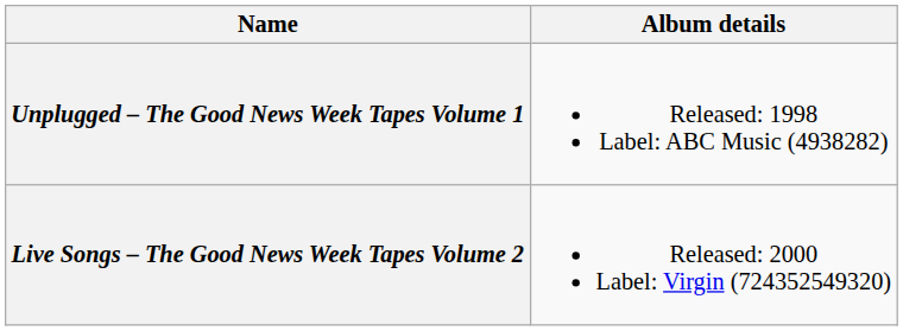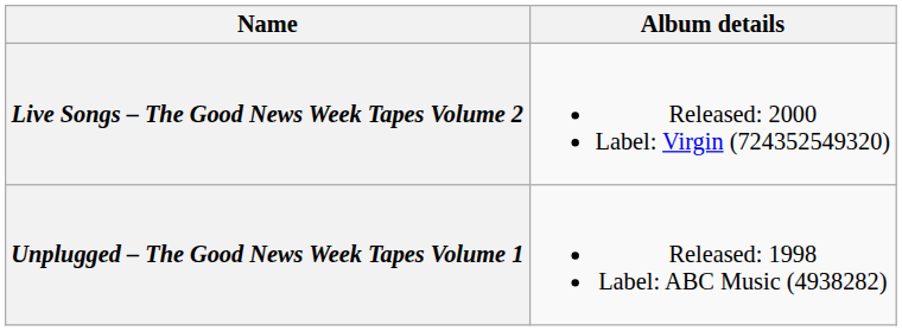rows swapped: Unplugged – The Good News Week Tapes Volume 1 <-> Live Songs – The Good News Week Tapes Volume 2
